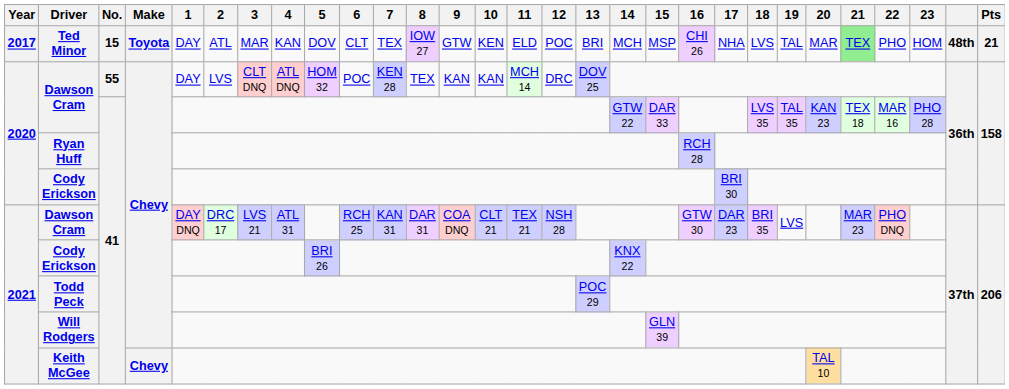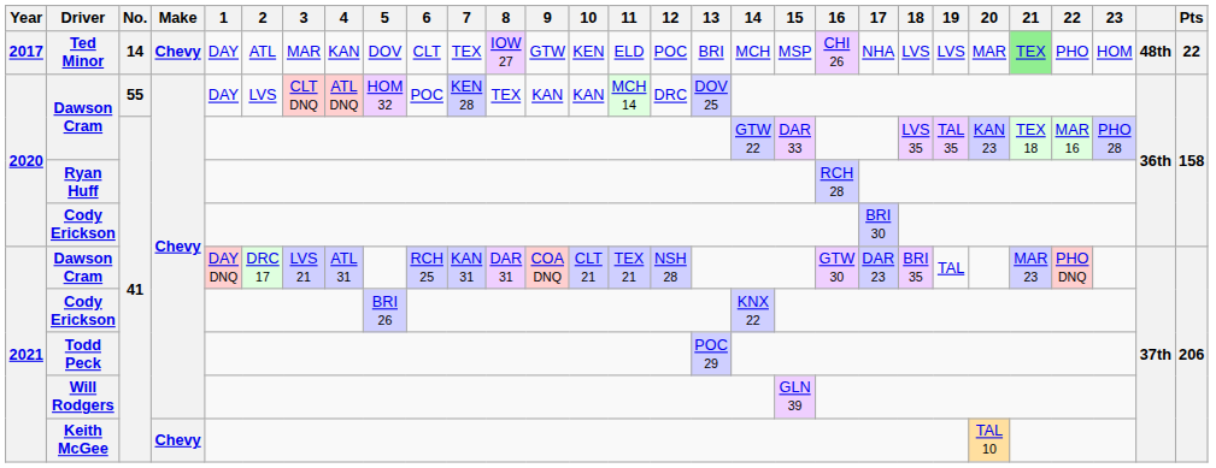Ted Minor | No.: 15 -> 14
Ted Minor | Make: Toyota -> Chevy
Ted Minor | 19: TAL -> LVS
Ted Minor | Pts: 21 -> 22
2021 / Dawson Cram | 19: LVS -> TAL
